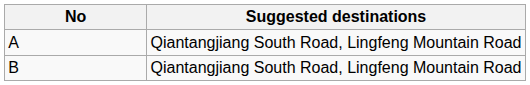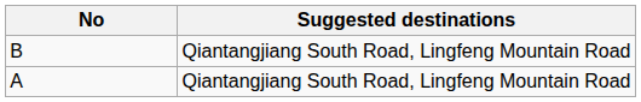rows swapped: A <-> B
